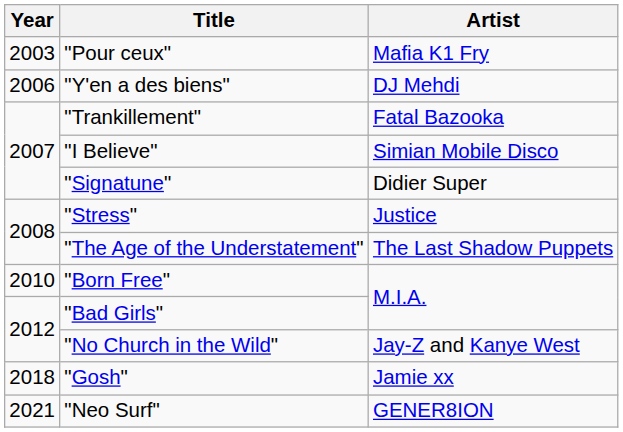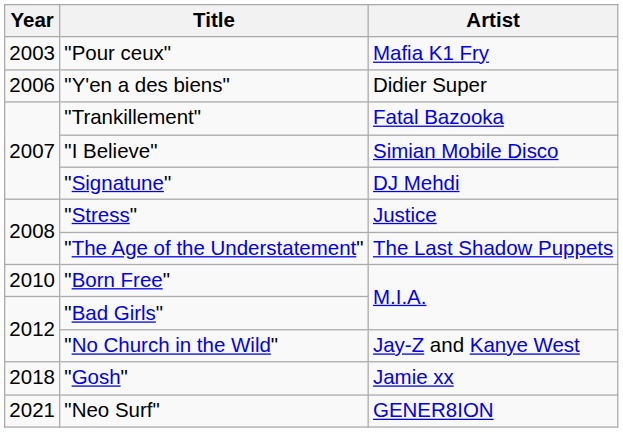"Y'en a des biens" | Artist: DJ Mehdi -> Didier Super
"Signatune" | Artist: Didier Super -> DJ Mehdi
